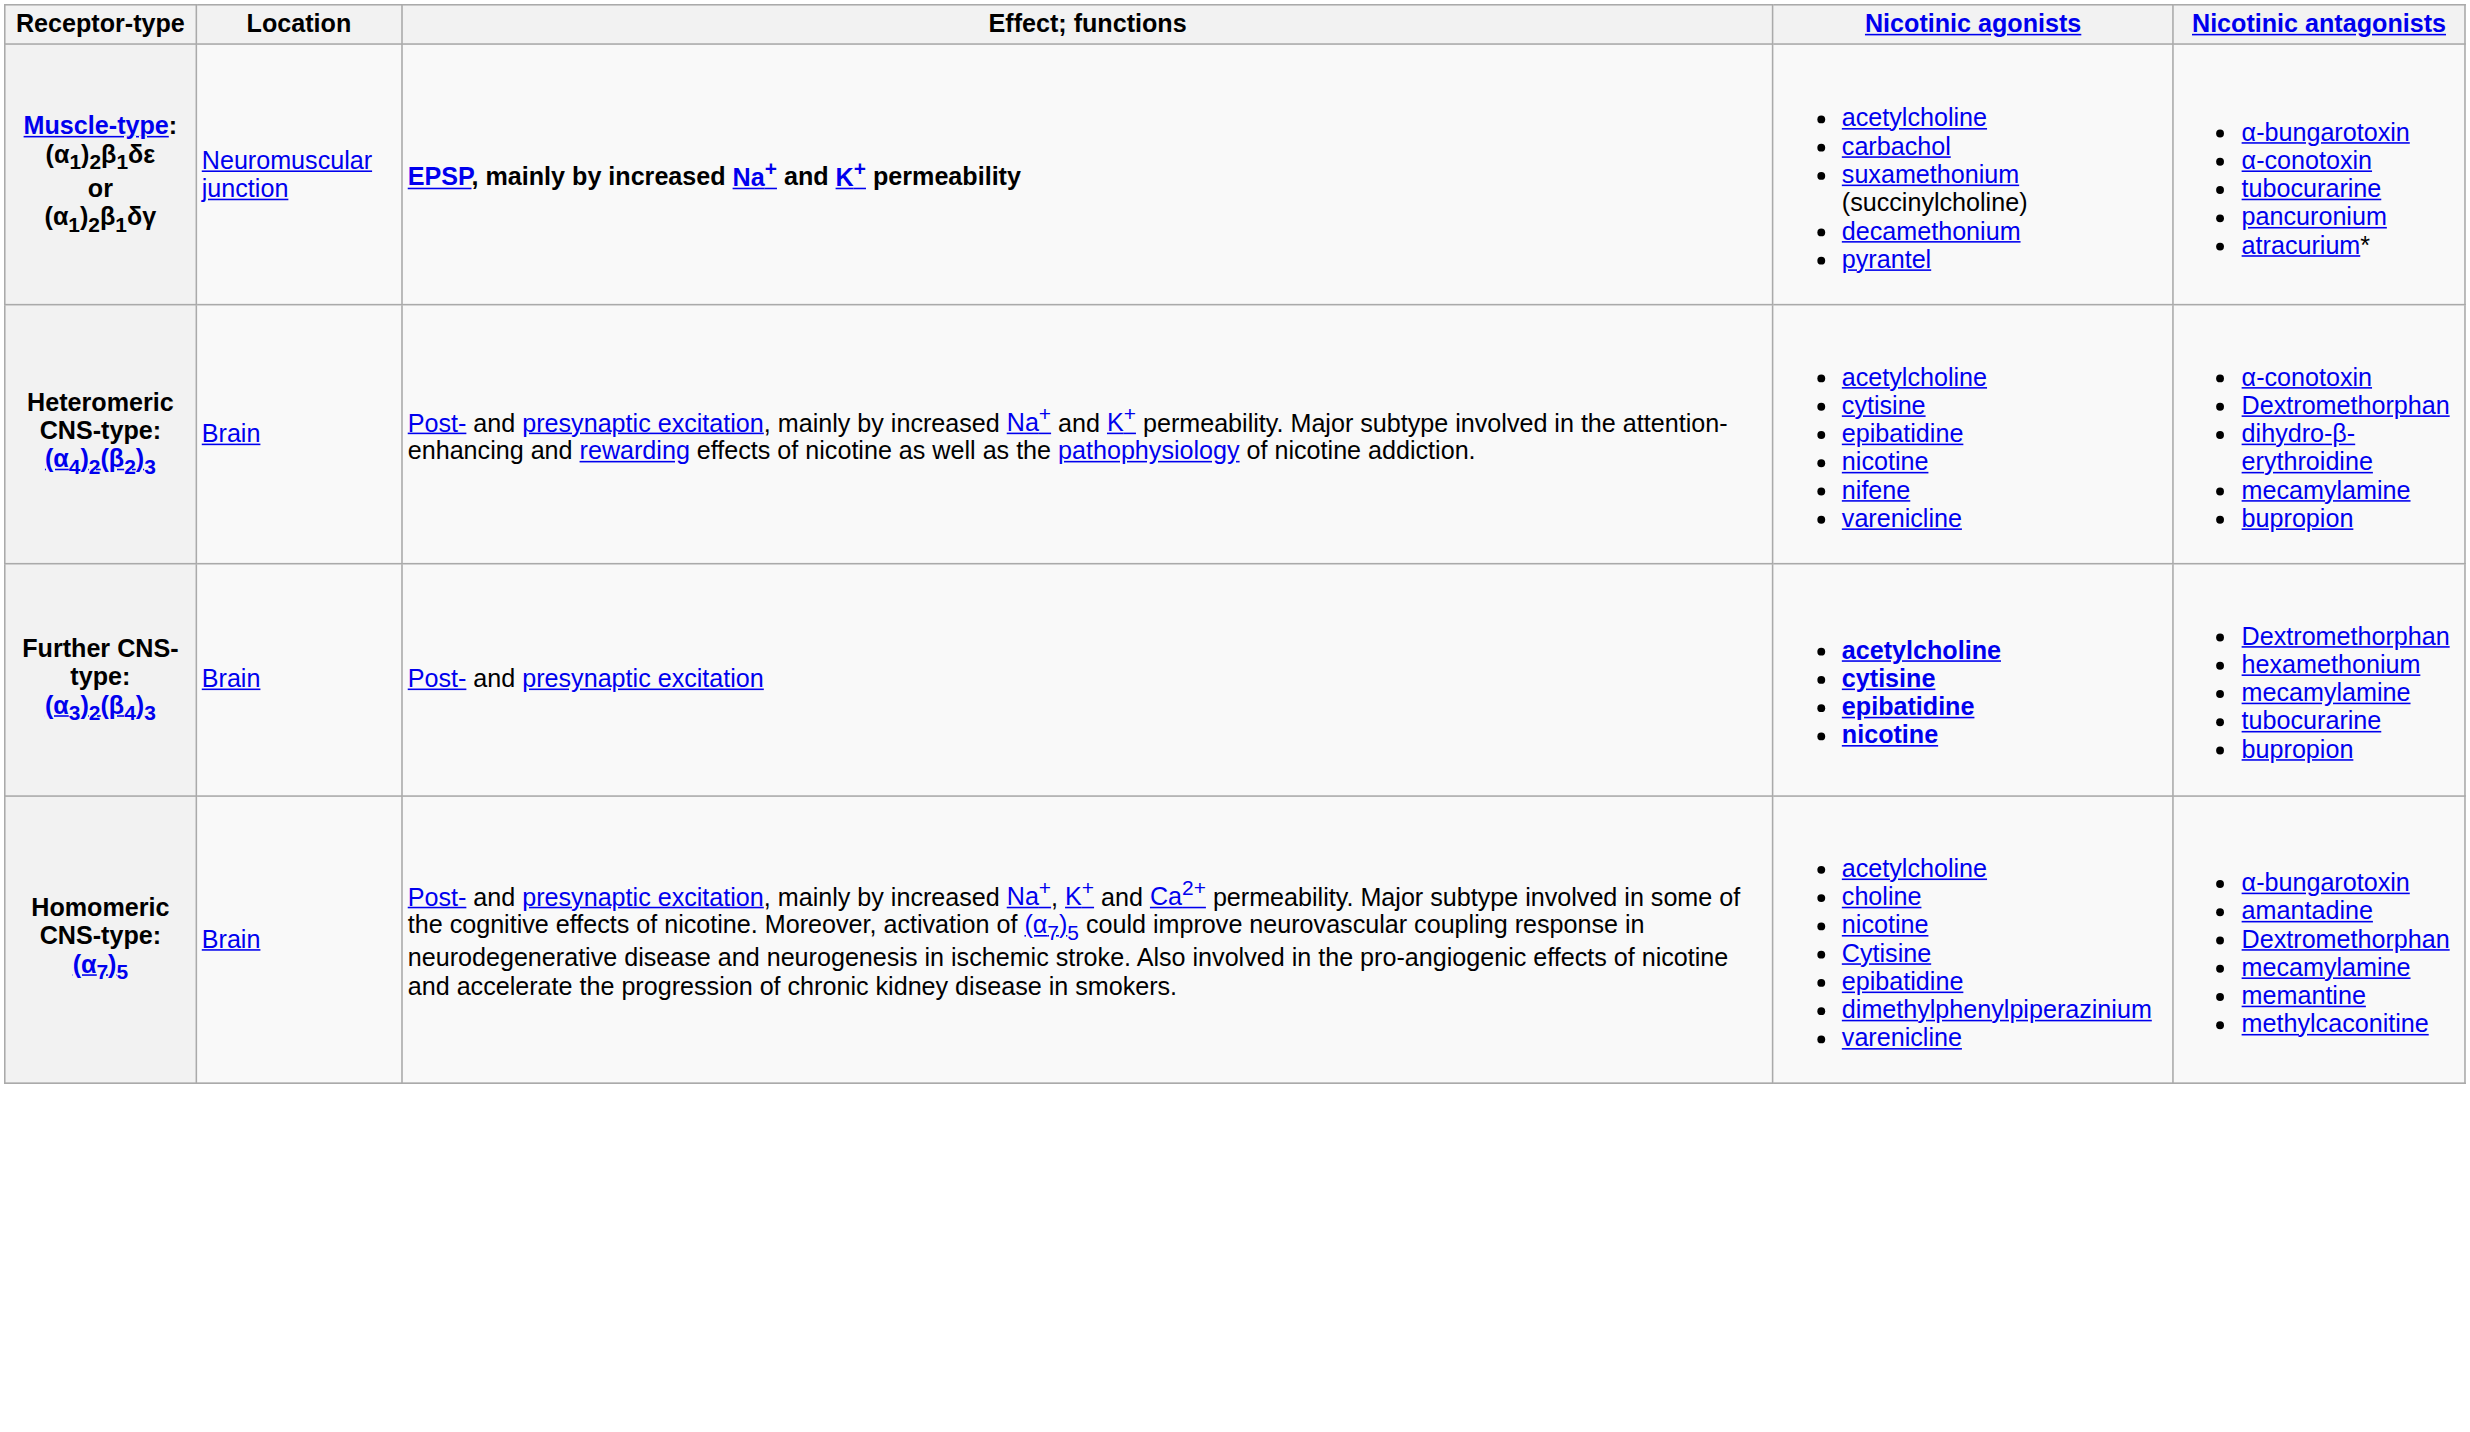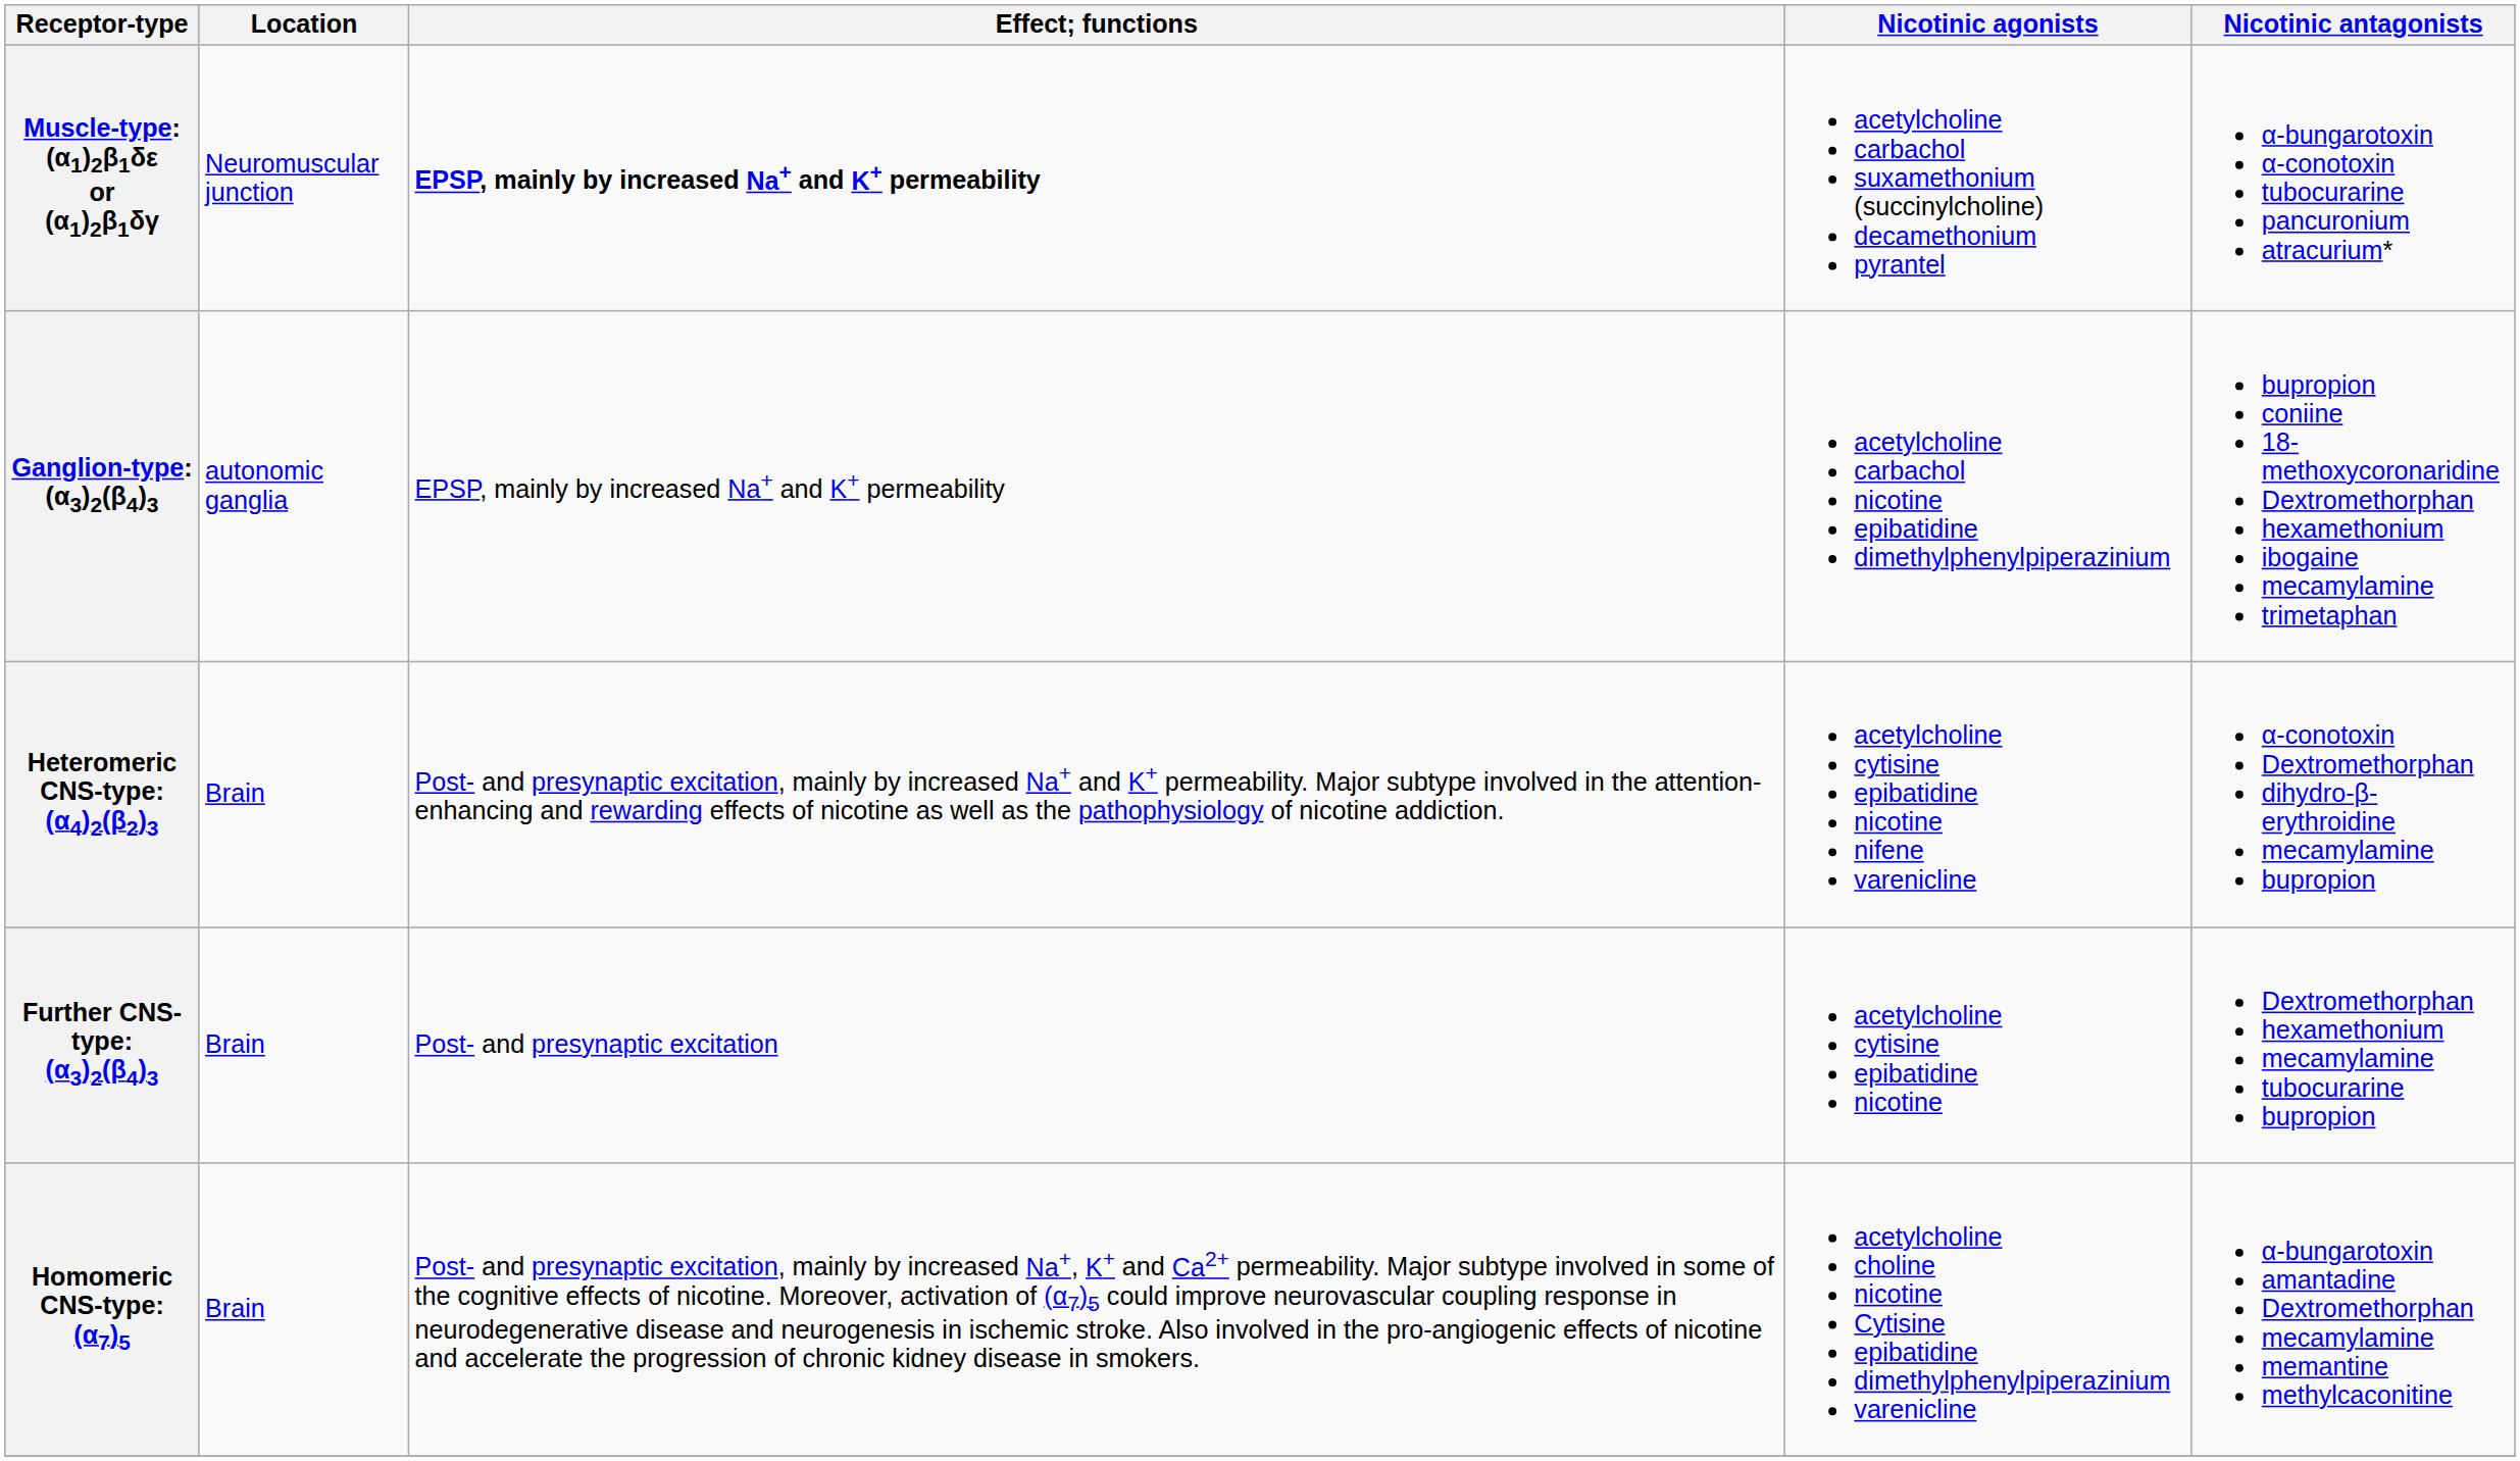+ row: Ganglion-type: (α3)2(β4)3 | autonomic ganglia | EPSP, mainly by increased Na+ and K+ permeability | acetylcholine carbachol nicotine epibatidine dimethylphenylpiperazinium | bupropion coniine 18-methoxycoronaridine Dextromethorphan hexamethonium ibogaine mecamylamine trimetaphan
Further CNS-type: (α3)2(β4)3 | Nicotinic agonists: bold -> normal
